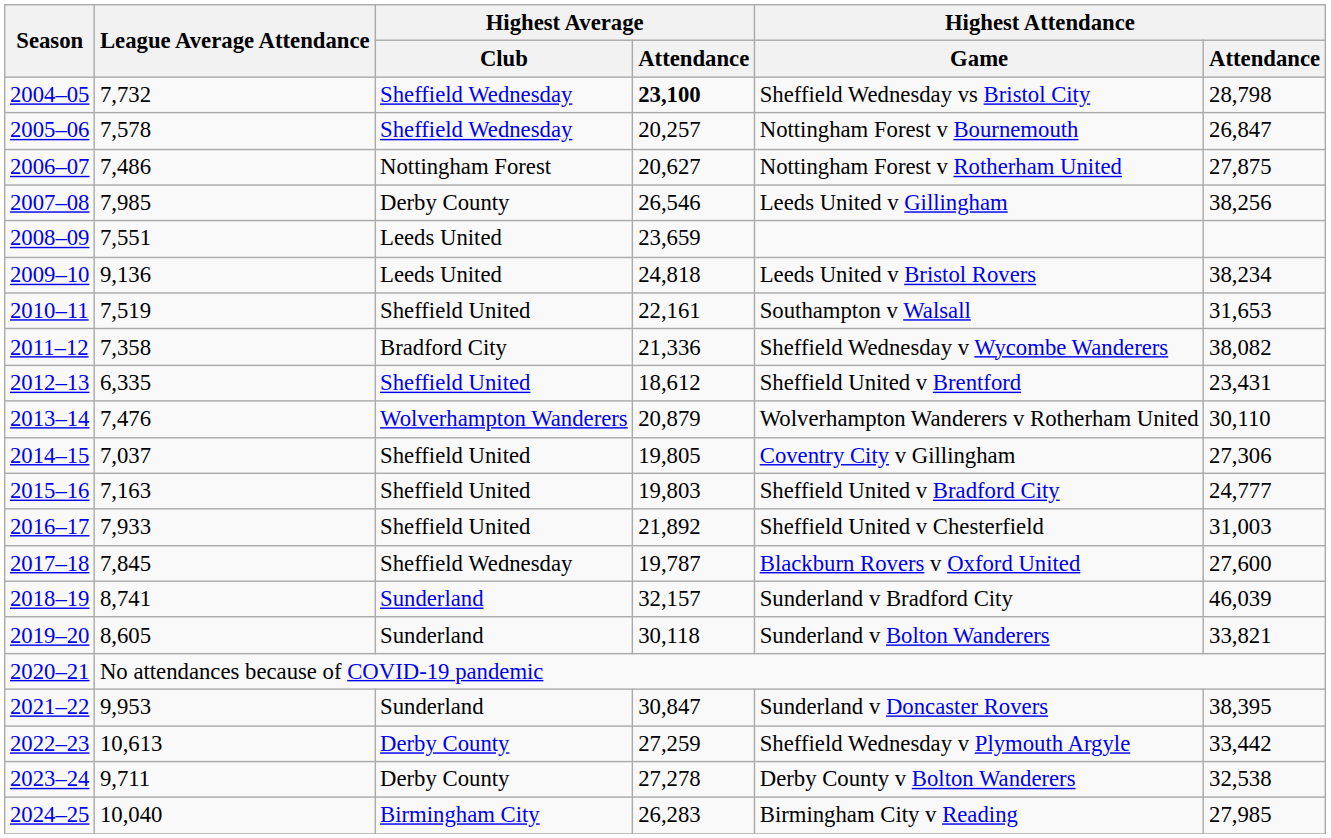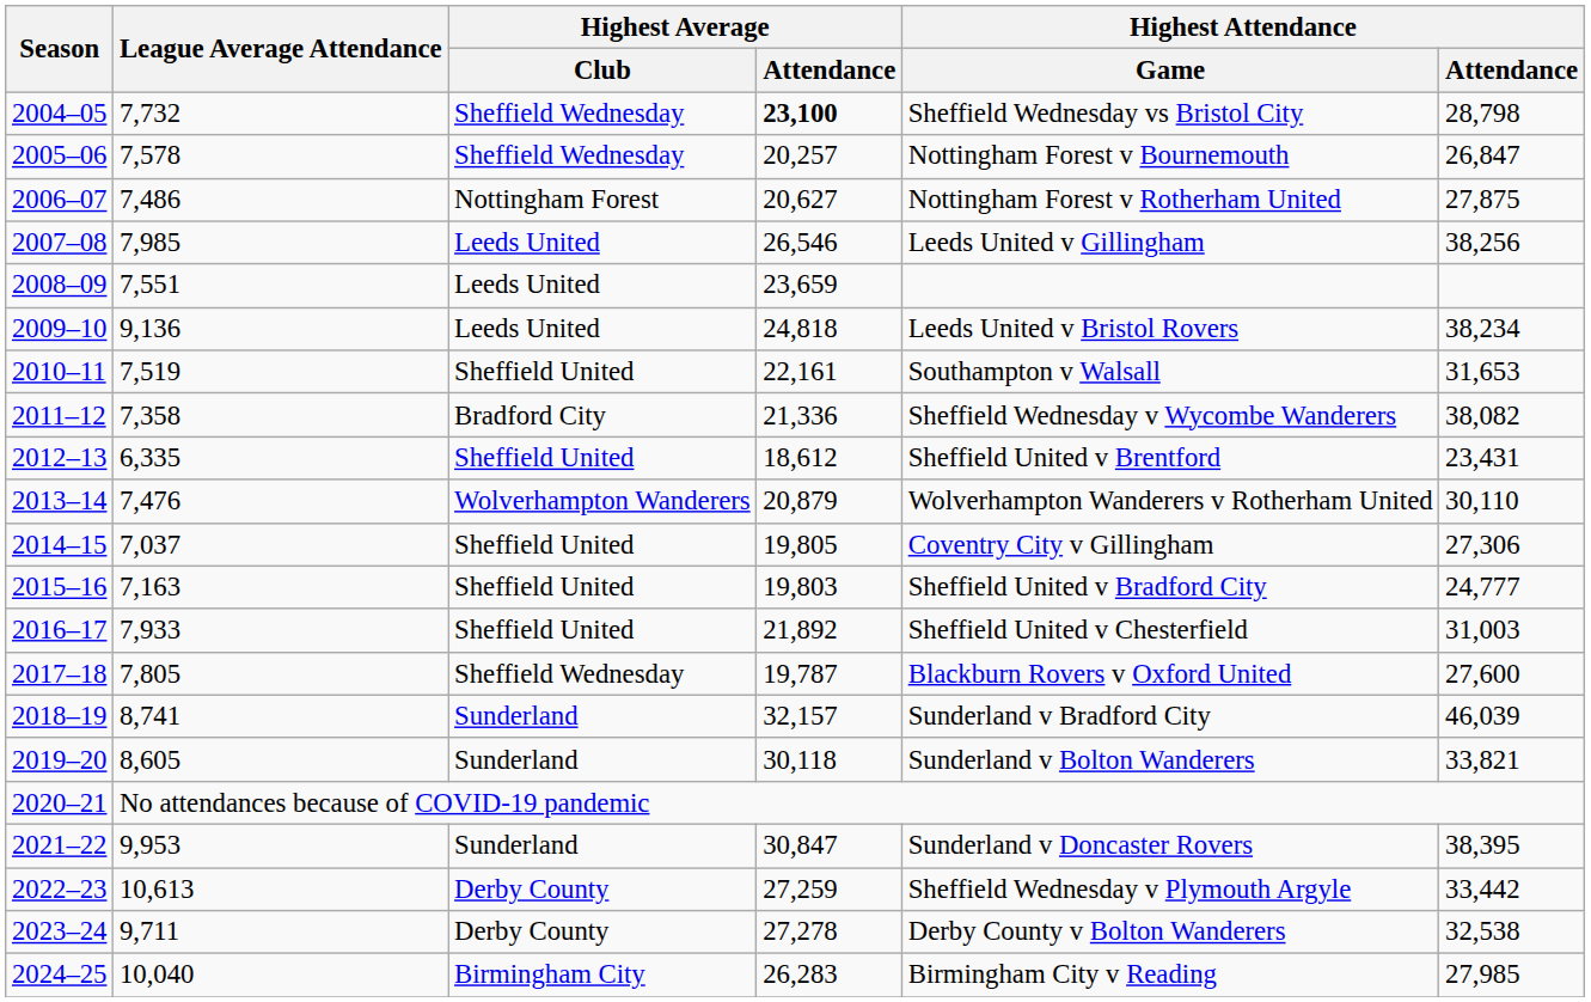2007–08 | Highest Average / Club: Derby County -> Leeds United
2017–18 | League Average Attendance: 7,845 -> 7,805
